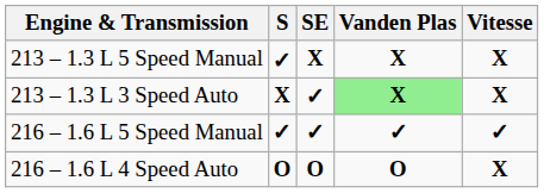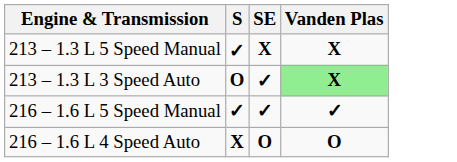- column: Vitesse | X | X | ✓ | X
213 – 1.3 L 3 Speed Auto | S: X -> O
216 – 1.6 L 4 Speed Auto | S: O -> X
